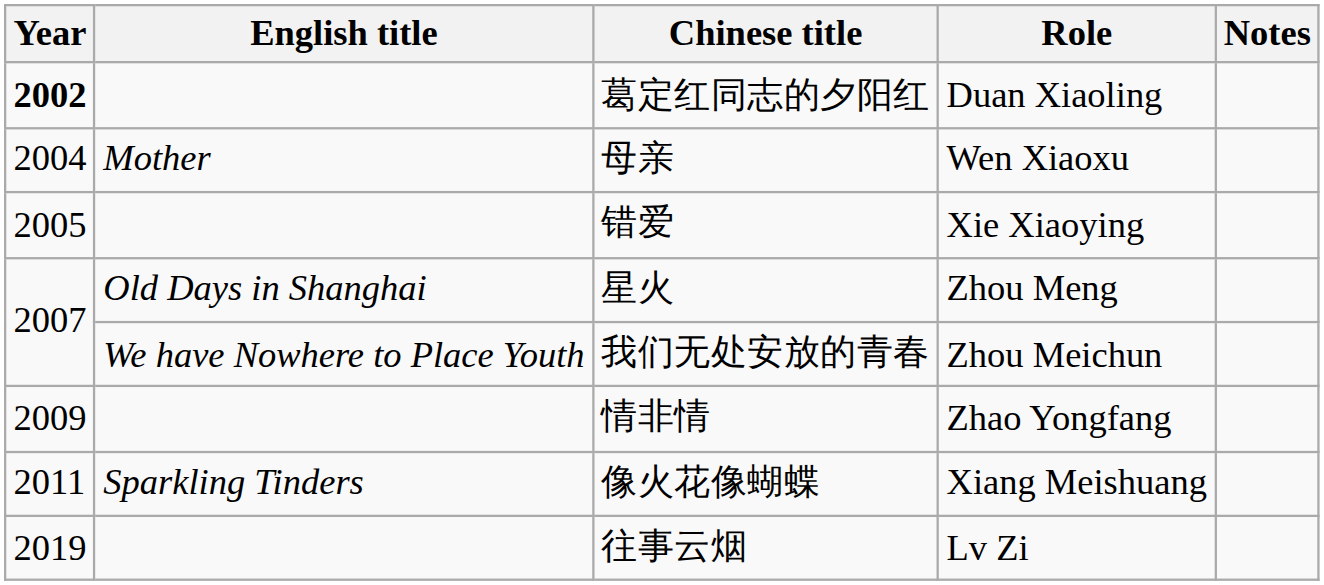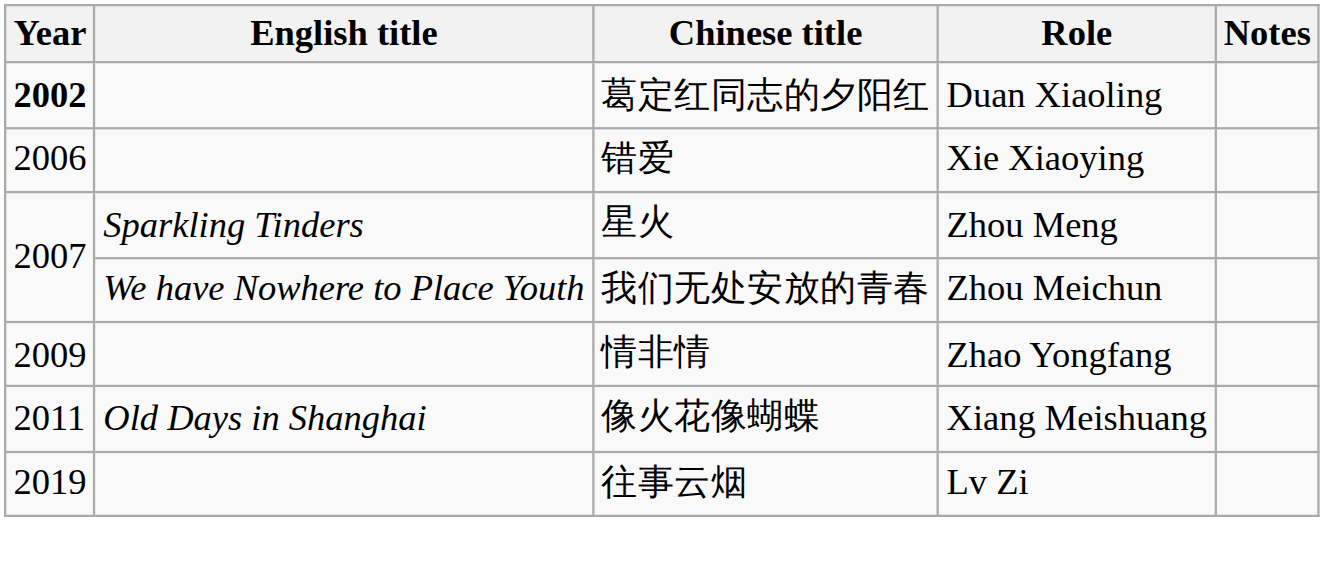- row: 2004 | Mother | 母亲 | Wen Xiaoxu
错爱 | Year: 2005 -> 2006
星火 | English title: Old Days in Shanghai -> Sparkling Tinders
像火花像蝴蝶 | English title: Sparkling Tinders -> Old Days in Shanghai
